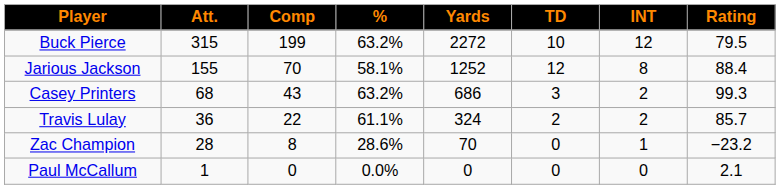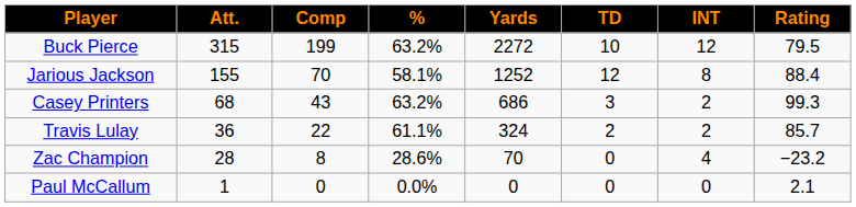Zac Champion | INT: 1 -> 4
